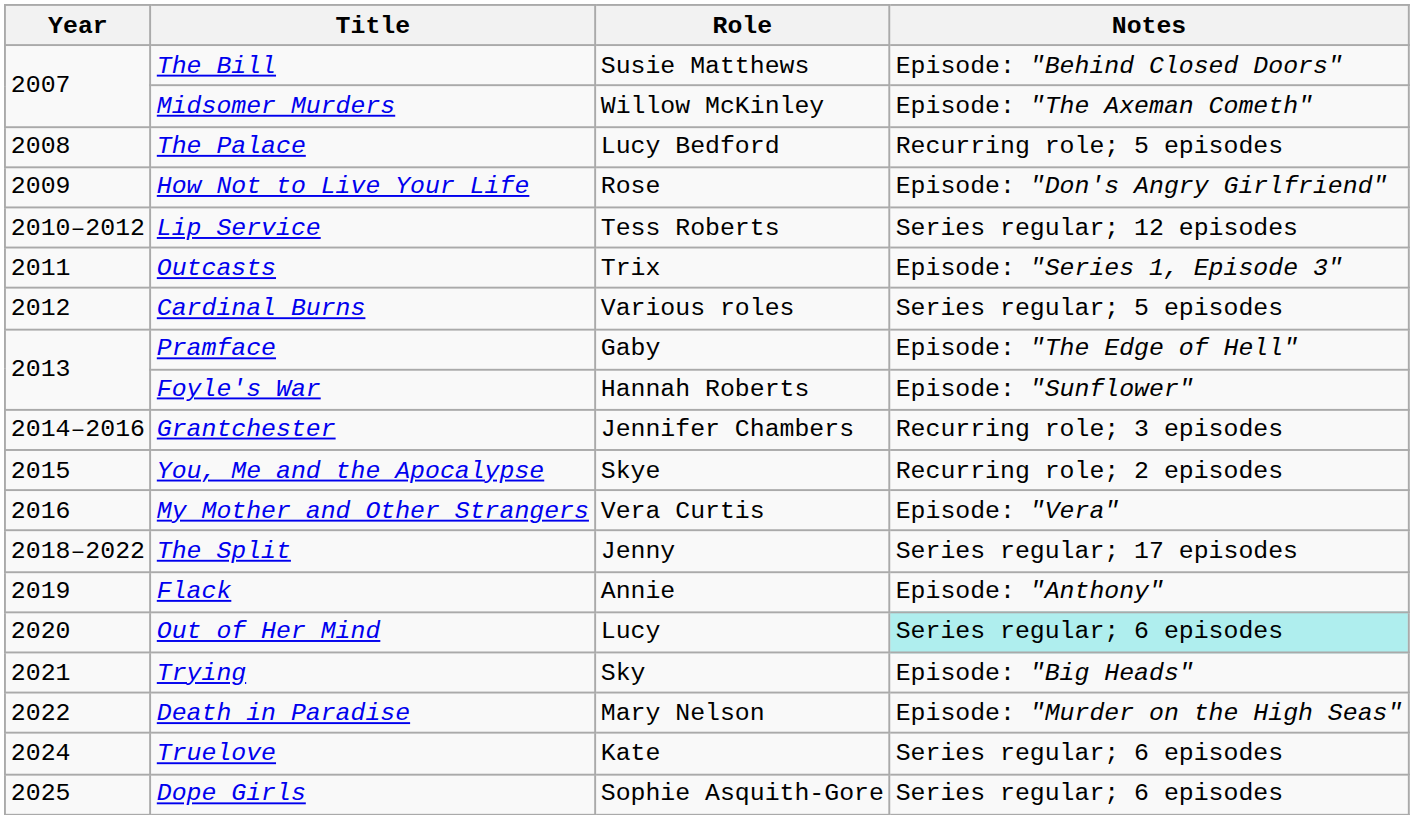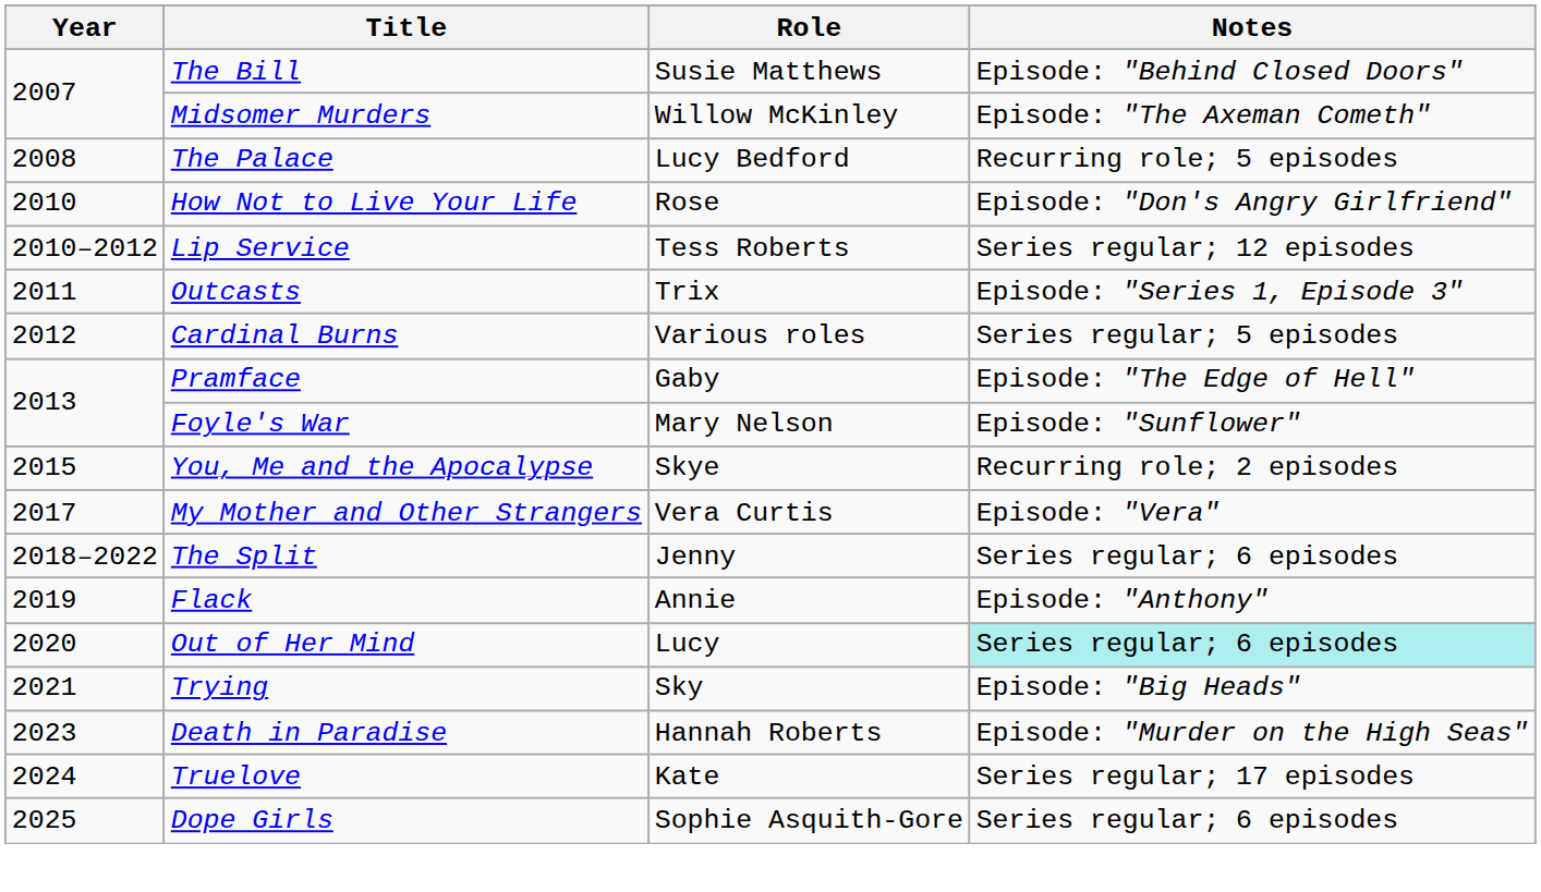How Not to Live Your Life | Year: 2009 -> 2010
Foyle's War | Role: Hannah Roberts -> Mary Nelson
- row: 2014–2016 | Grantchester | Jennifer Chambers | Recurring role; 3 episodes
My Mother and Other Strangers | Year: 2016 -> 2017
The Split | Notes: Series regular; 17 episodes -> Series regular; 6 episodes
Death in Paradise | Year: 2022 -> 2023
Death in Paradise | Role: Mary Nelson -> Hannah Roberts
Truelove | Notes: Series regular; 6 episodes -> Series regular; 17 episodes
